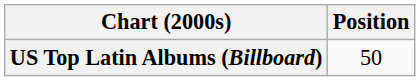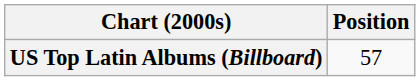US Top Latin Albums (Billboard) | Position: 50 -> 57
